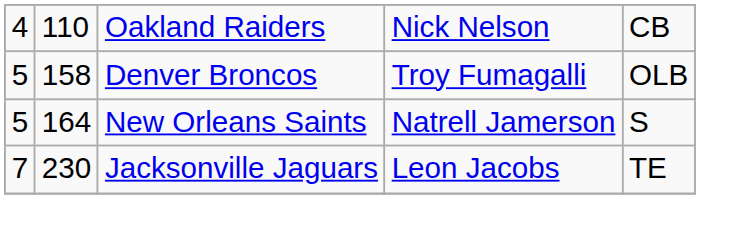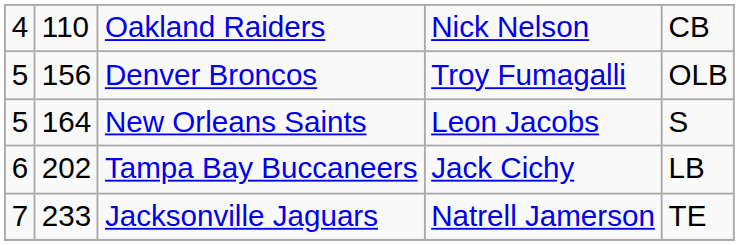Denver Broncos | column 2: 158 -> 156
New Orleans Saints | column 4: Natrell Jamerson -> Leon Jacobs
+ row: 6 | 202 | Tampa Bay Buccaneers | Jack Cichy | LB
Jacksonville Jaguars | column 2: 230 -> 233
Jacksonville Jaguars | column 4: Leon Jacobs -> Natrell Jamerson
